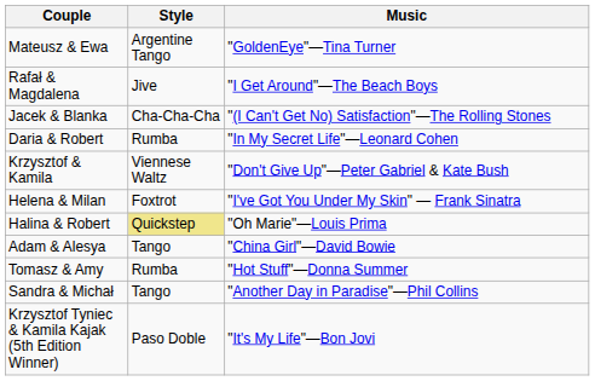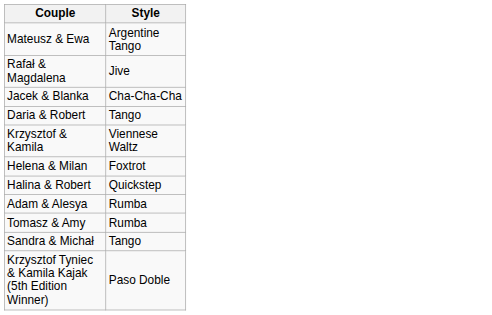- column: Music | "GoldenEye"—Tina Turner | "I Get Around"—The Beach Boys | "(I Can't Get No) Satisfaction"—The Rolling Stones | "In My Secret Life"—Leonard Cohen | "Don't Give Up"—Peter Gabriel & Kate Bush | "I've Got You Under My Skin" — Frank Sinatra | "Oh Marie"—Louis Prima | "China Girl"—David Bowie | "Hot Stuff"—Donna Summer | "Another Day in Paradise"—Phil Collins | "It's My Life"—Bon Jovi
Daria & Robert | Style: Rumba -> Tango
Halina & Robert | Style: khaki background -> no background
Adam & Alesya | Style: Tango -> Rumba
